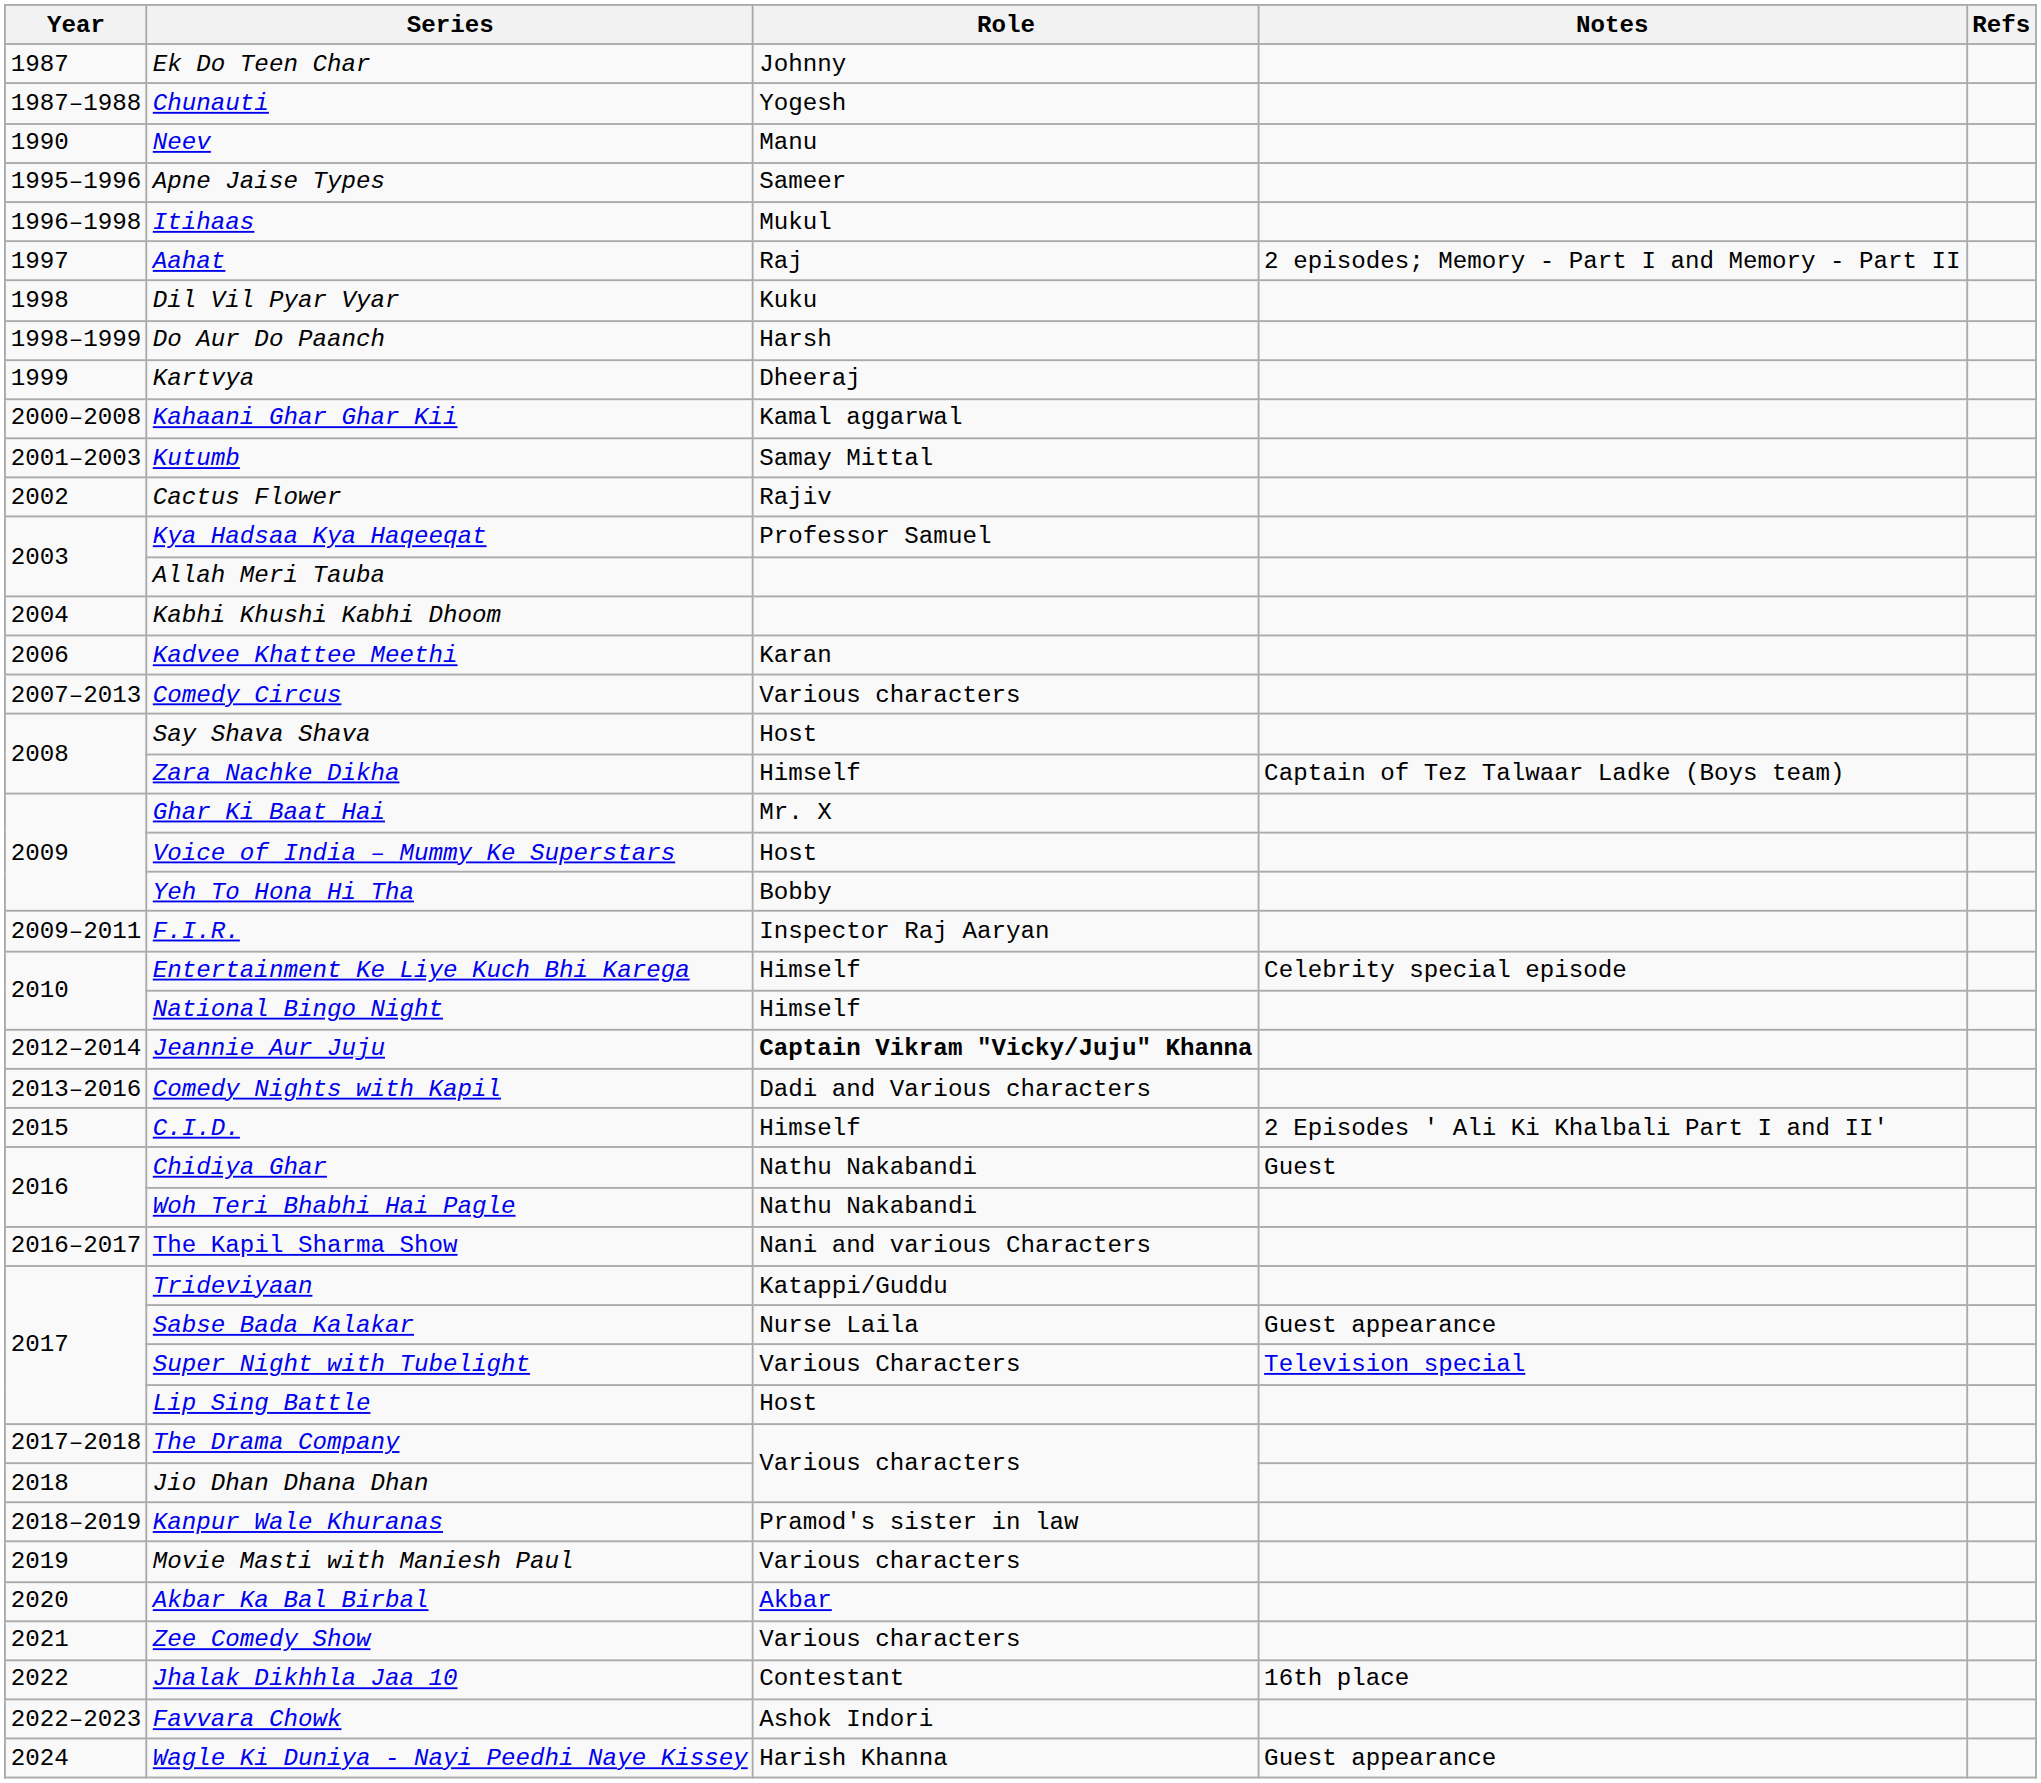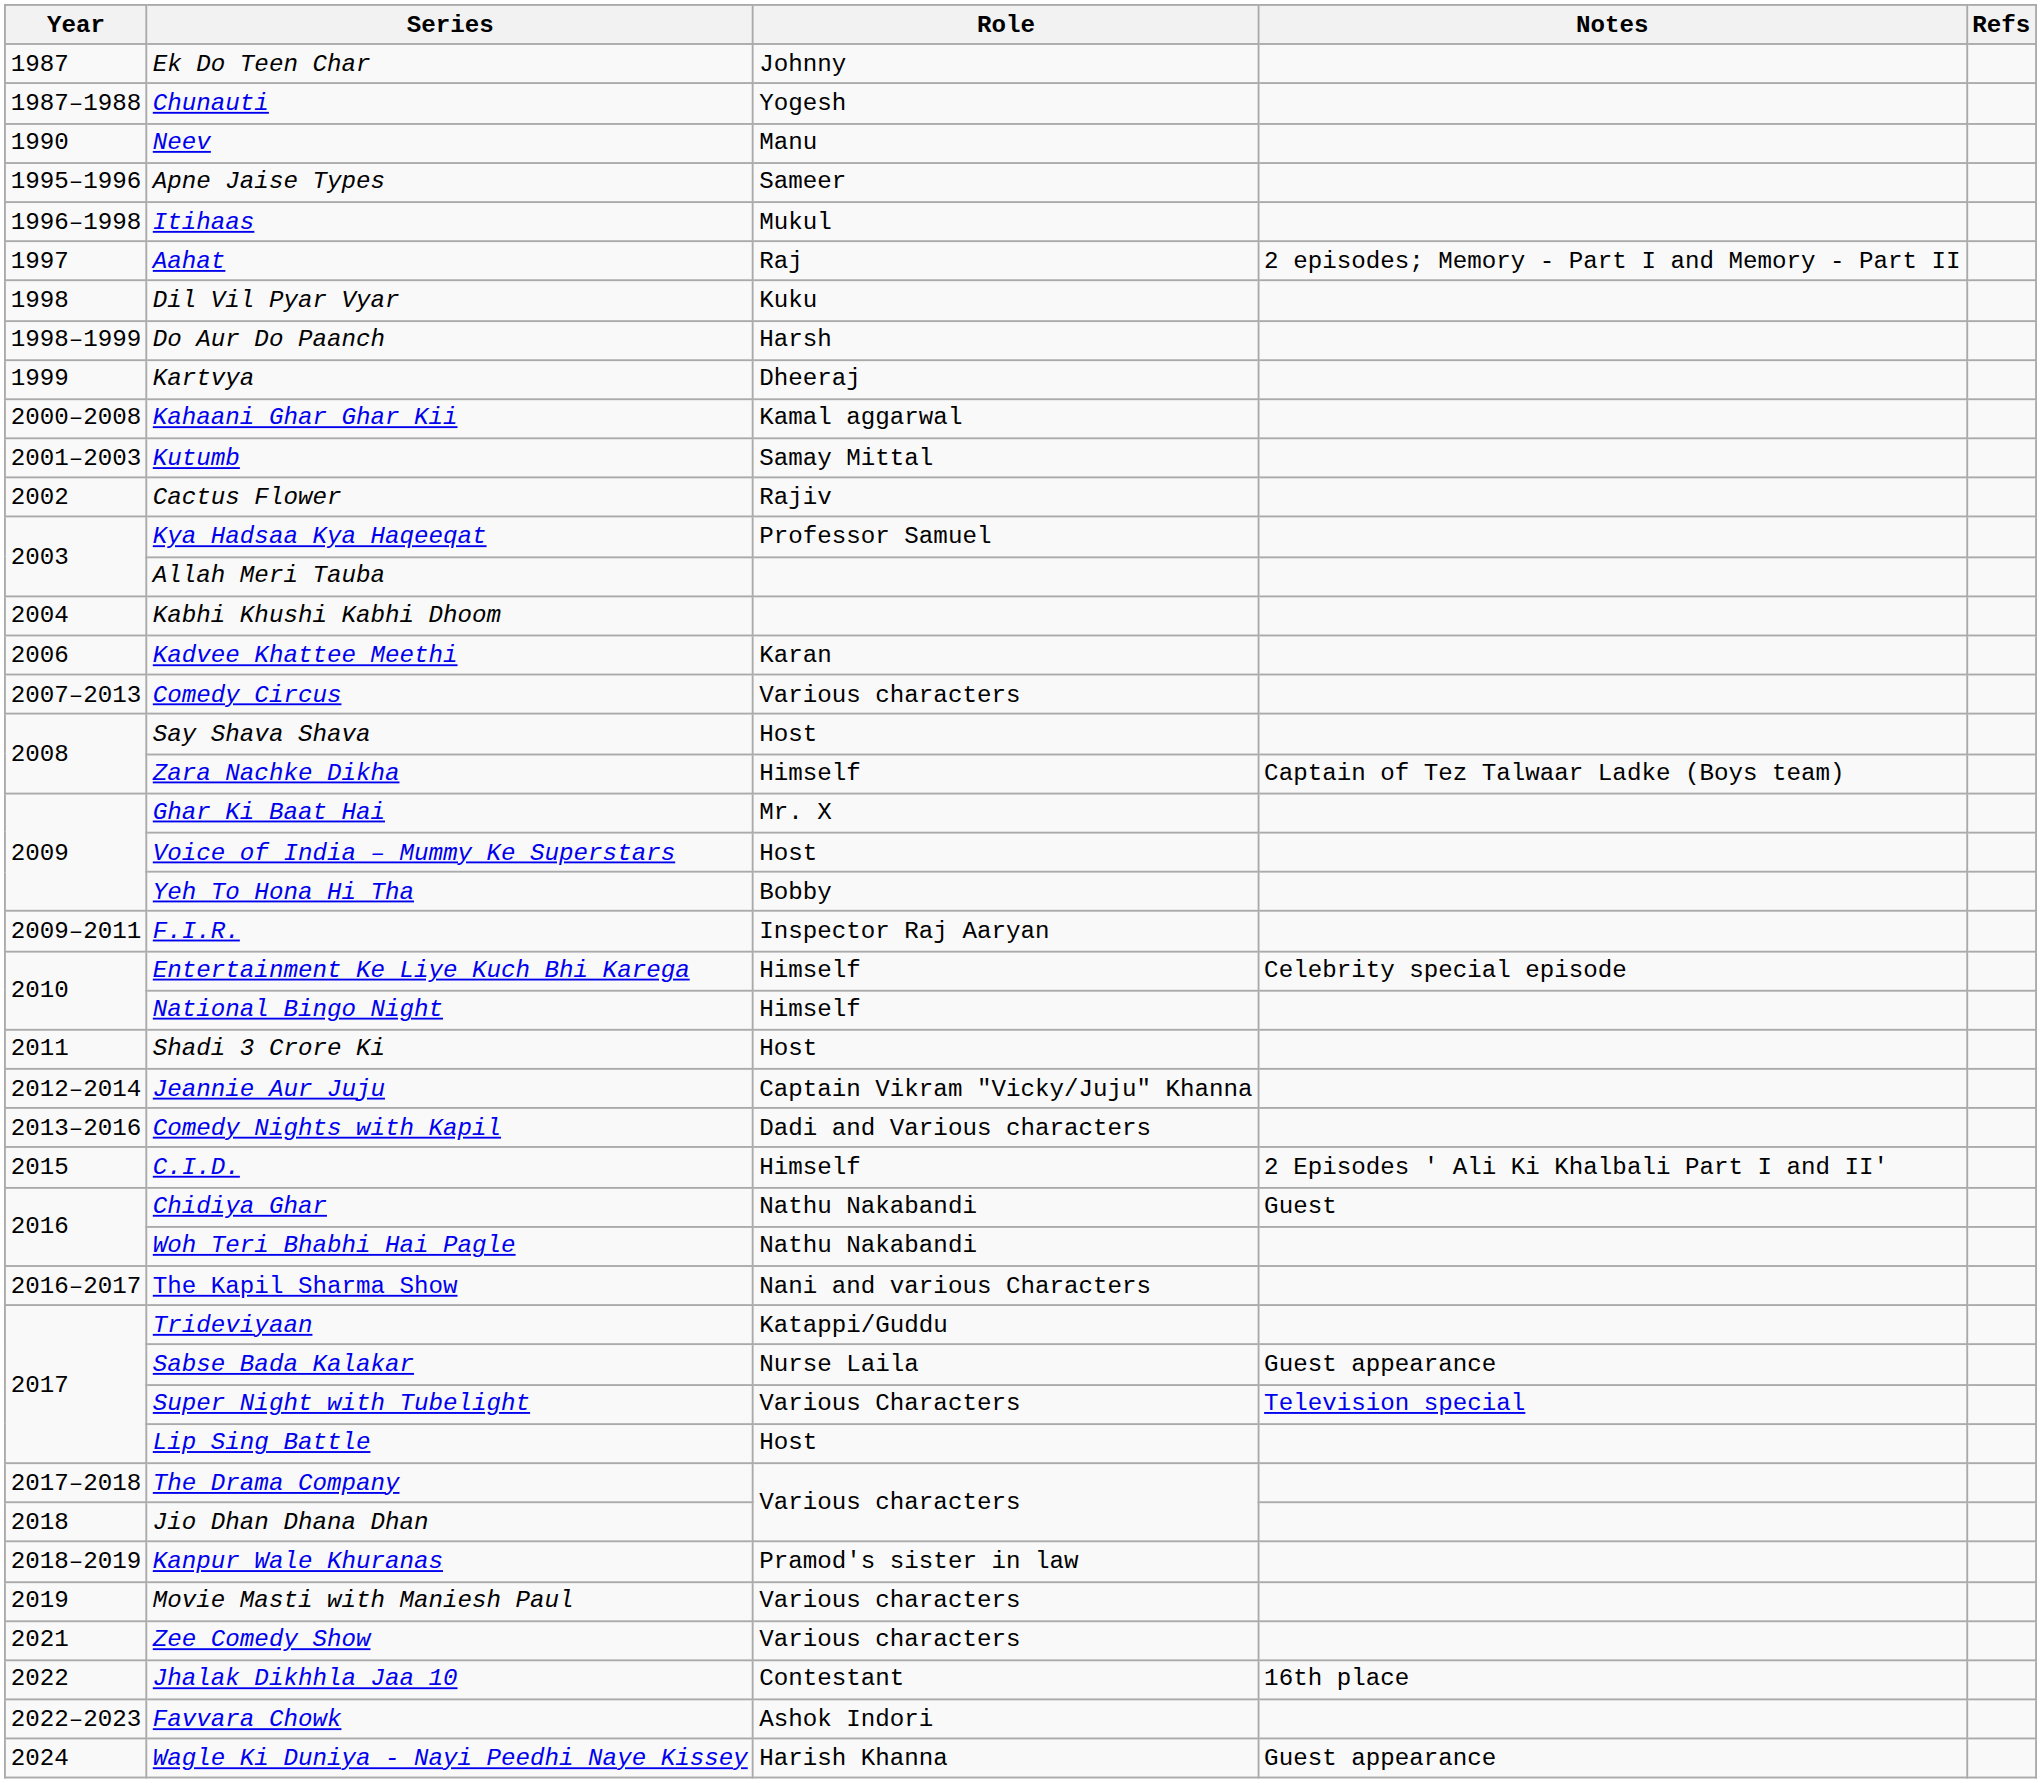+ row: 2011 | Shadi 3 Crore Ki | Host
Jeannie Aur Juju | Role: bold -> normal
- row: 2020 | Akbar Ka Bal Birbal | Akbar
